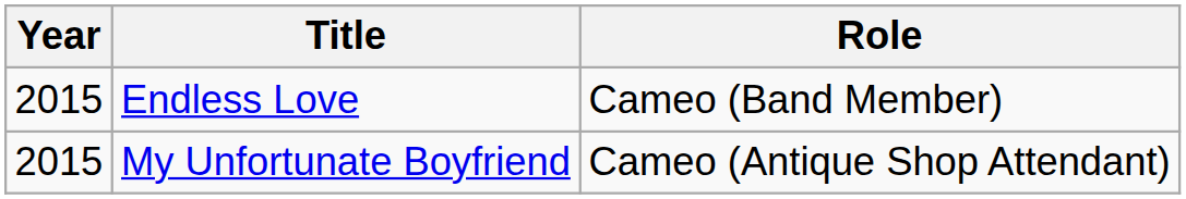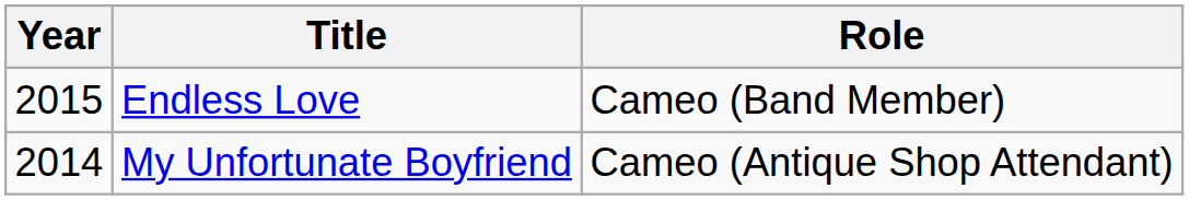My Unfortunate Boyfriend | Year: 2015 -> 2014
